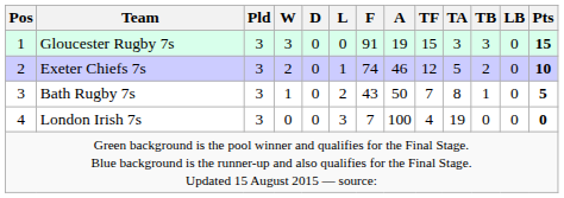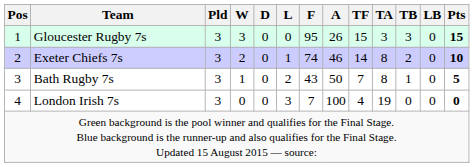Gloucester Rugby 7s | F: 91 -> 95
Gloucester Rugby 7s | A: 19 -> 26
Exeter Chiefs 7s | TF: 12 -> 14
Exeter Chiefs 7s | TA: 5 -> 8
